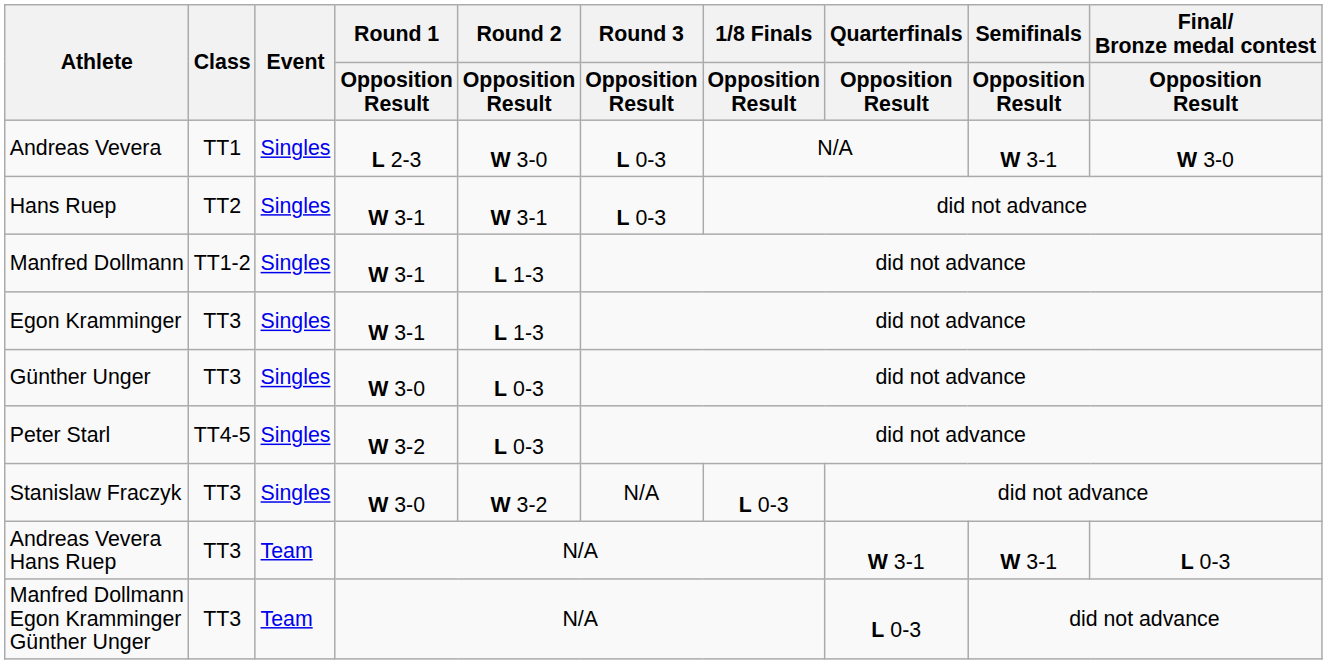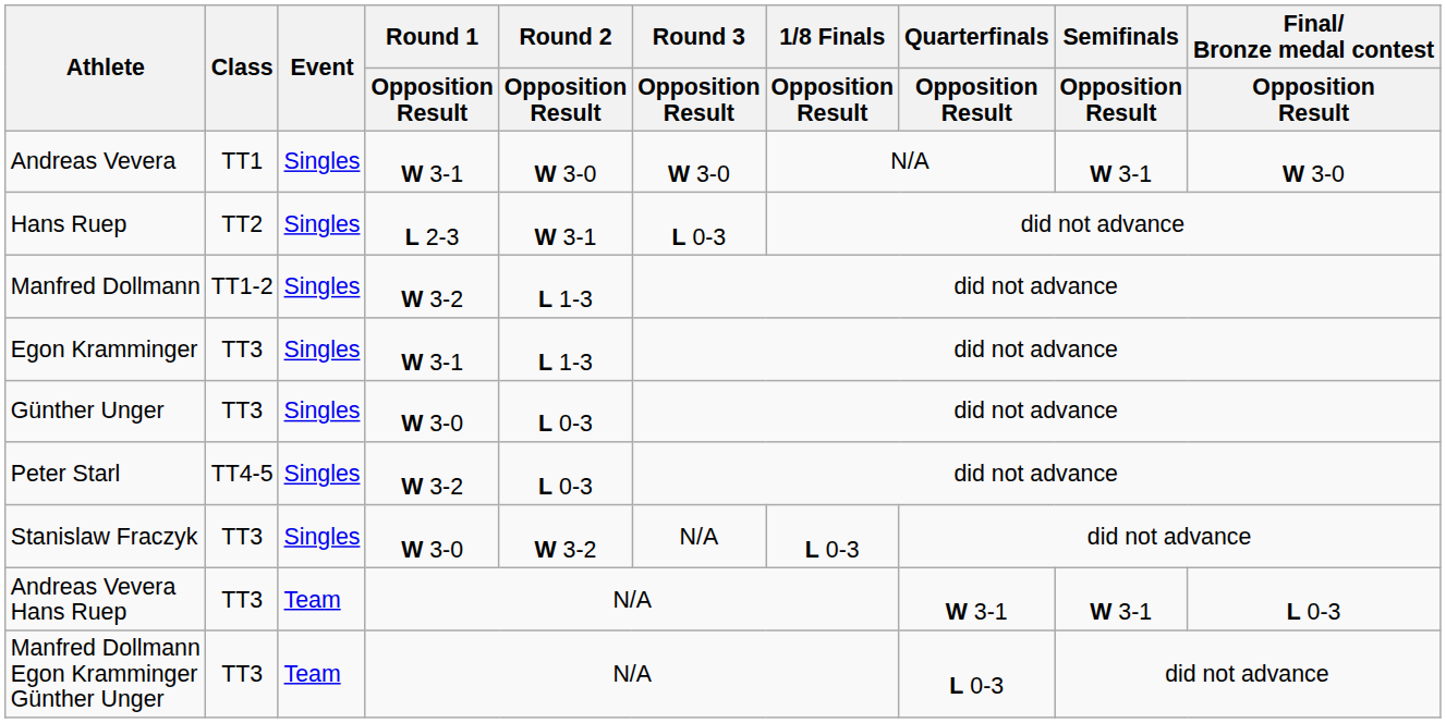Andreas Vevera | Round 1 / Opposition Result: L 2-3 -> W 3-1
Andreas Vevera | Round 3 / Opposition Result: L 0-3 -> W 3-0
Hans Ruep | Round 1 / Opposition Result: W 3-1 -> L 2-3
Manfred Dollmann | Round 1 / Opposition Result: W 3-1 -> W 3-2
